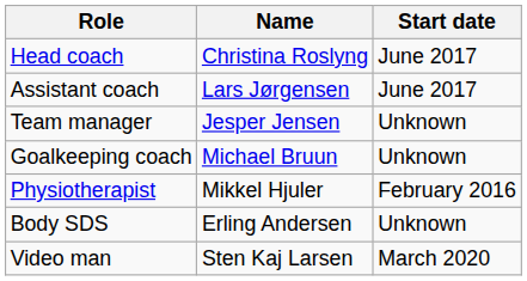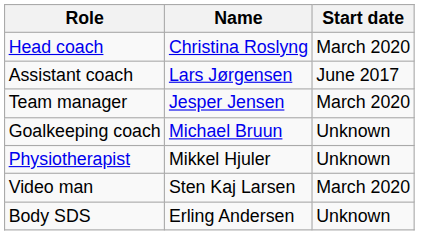Head coach | Start date: June 2017 -> March 2020
Team manager | Start date: Unknown -> March 2020
Physiotherapist | Start date: February 2016 -> Unknown
rows swapped: Video man <-> Body SDS
